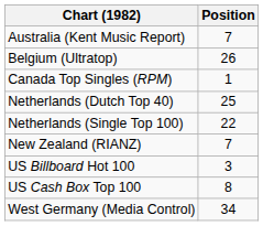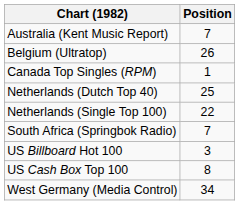- row: New Zealand (RIANZ) | 7
+ row: South Africa (Springbok Radio) | 7
